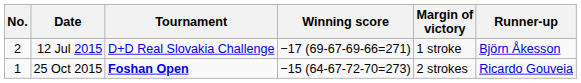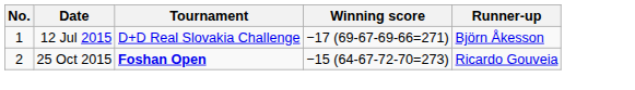- column: Margin of victory | 1 stroke | 2 strokes
12 Jul 2015 | No.: 2 -> 1
25 Oct 2015 | No.: 1 -> 2
